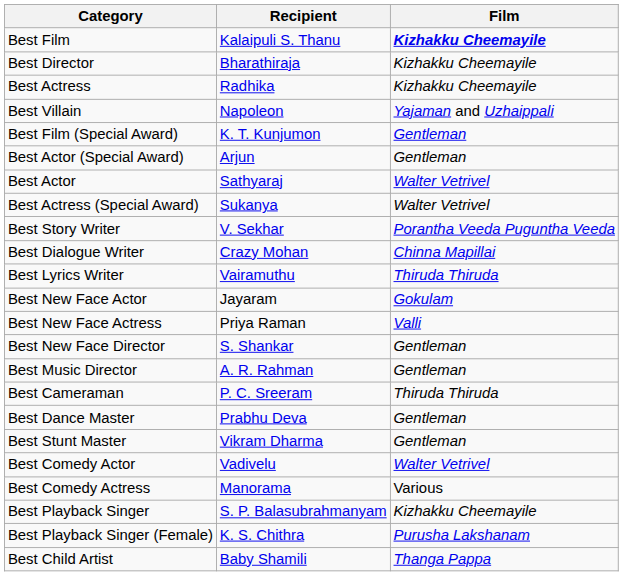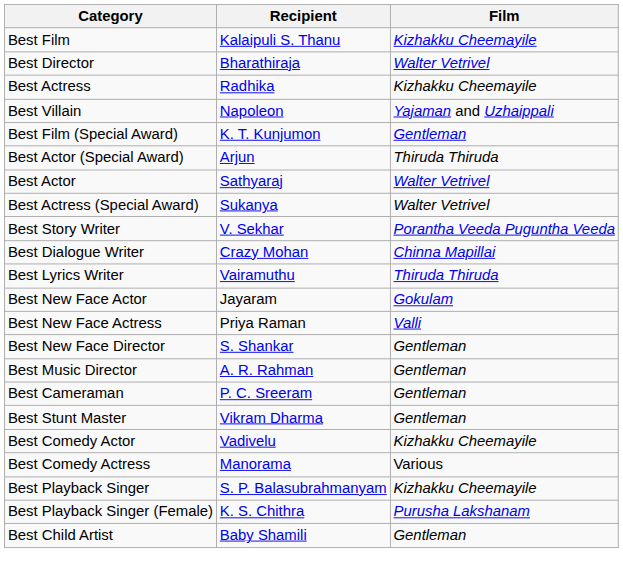Best Film | Film: bold -> normal
Best Director | Film: Kizhakku Cheemayile -> Walter Vetrivel
Best Actor (Special Award) | Film: Gentleman -> Thiruda Thiruda
Best Cameraman | Film: Thiruda Thiruda -> Gentleman
- row: Best Dance Master | Prabhu Deva | Gentleman
Best Comedy Actor | Film: Walter Vetrivel -> Kizhakku Cheemayile
Best Child Artist | Film: Thanga Pappa -> Gentleman
